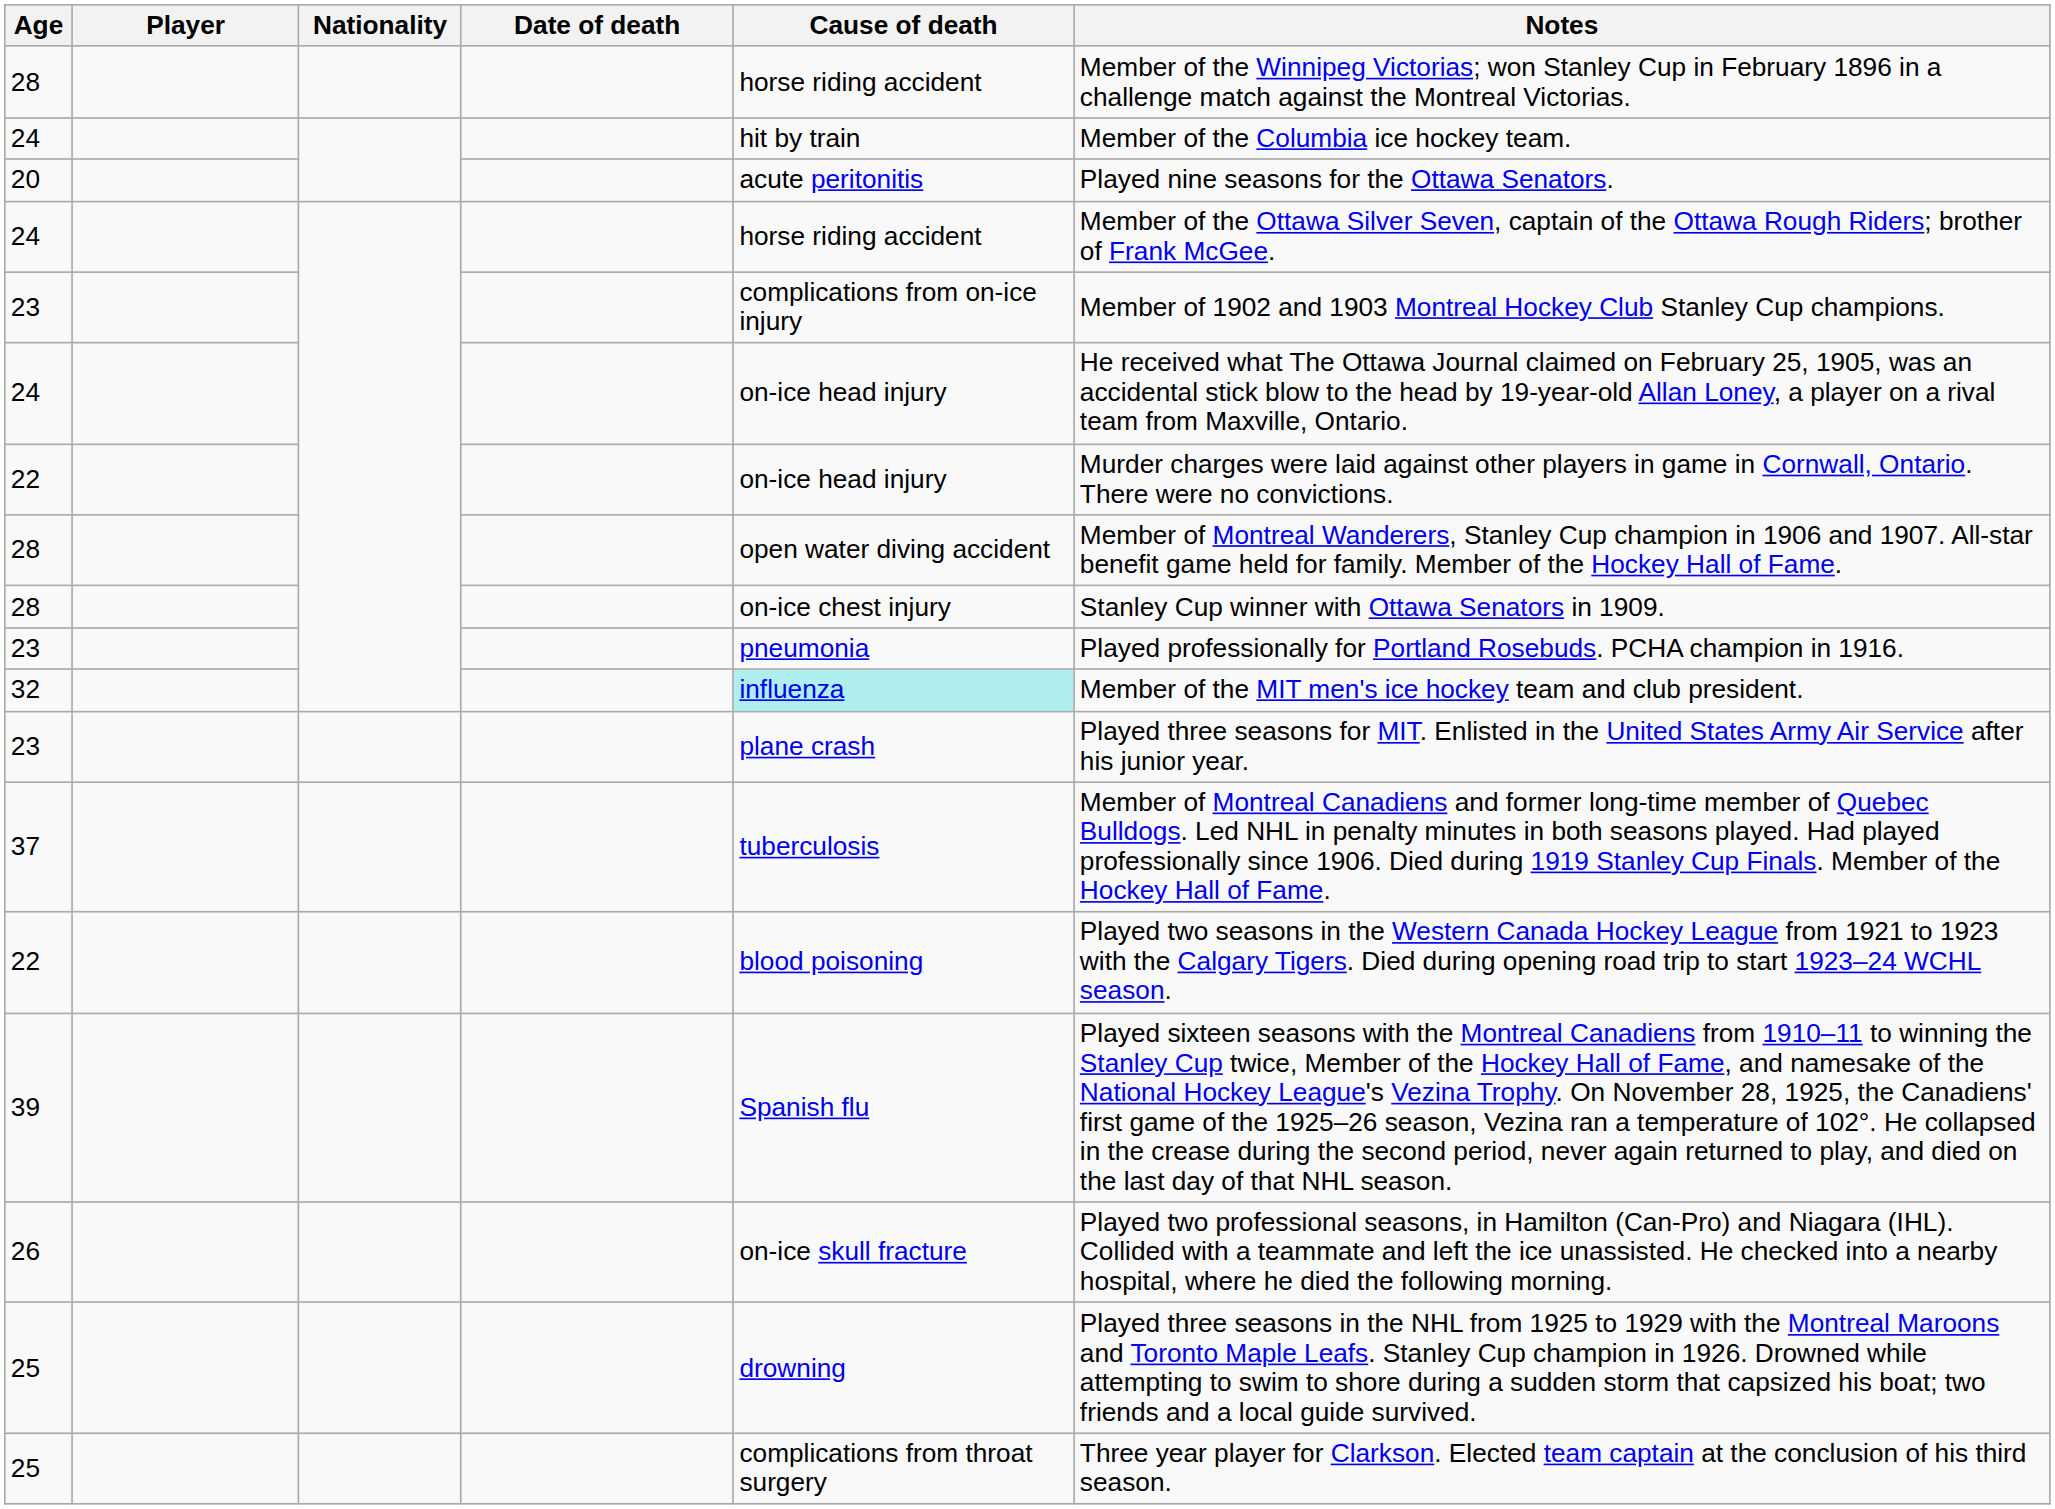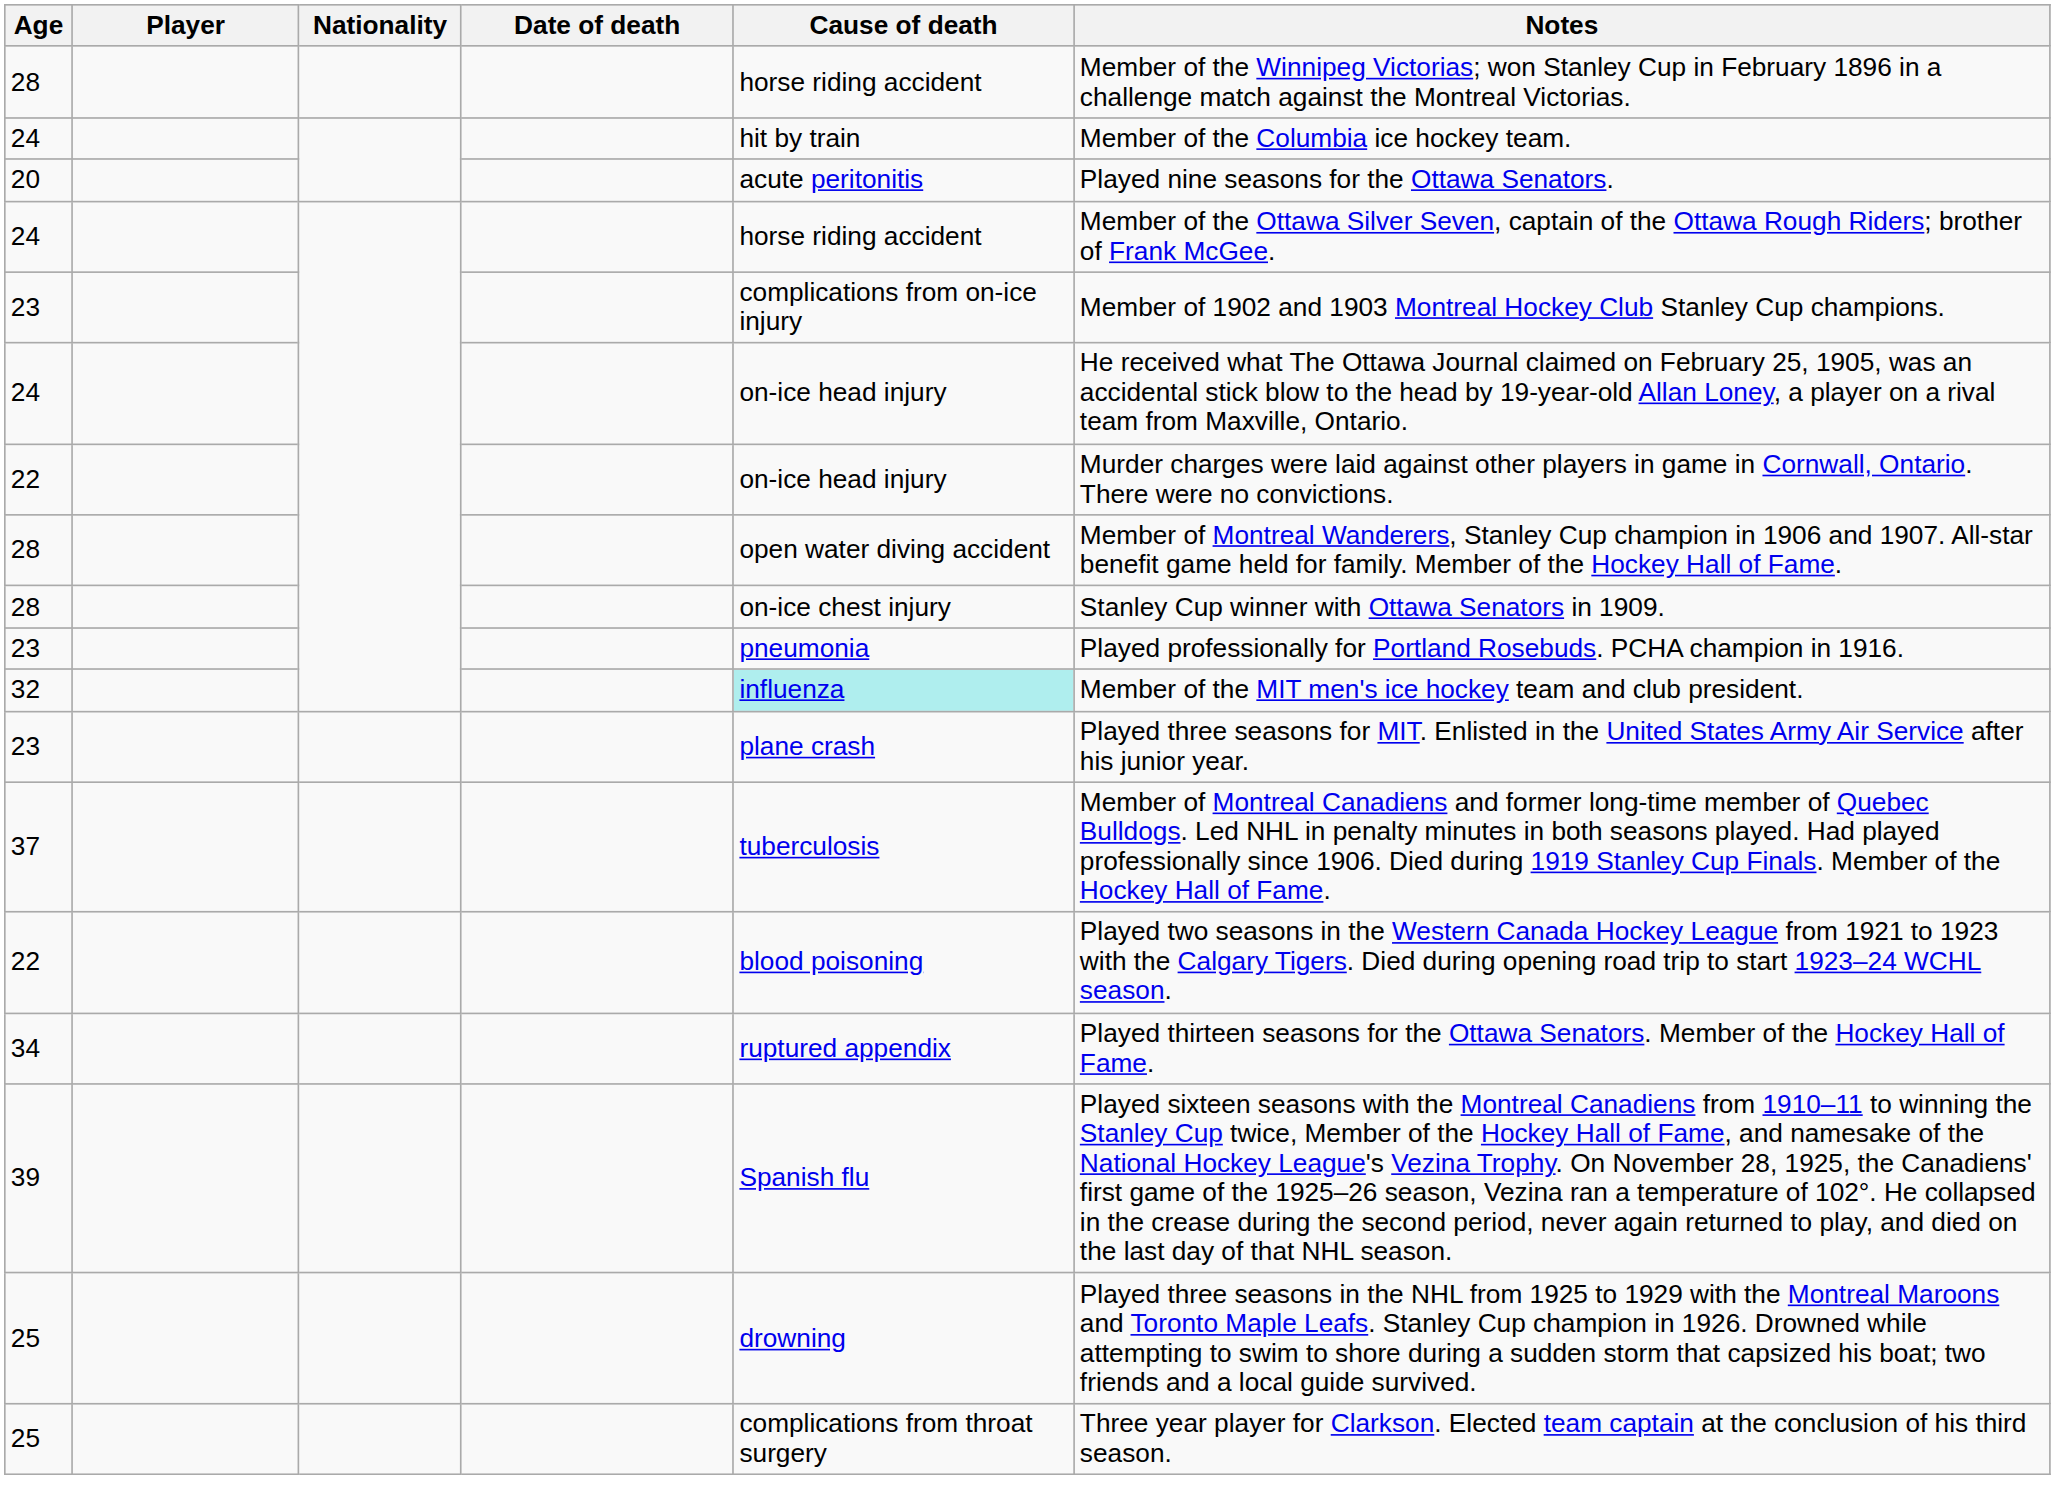+ row: 34 | ruptured appendix | Played thirteen seasons for the Ottawa Senators. Member of the Hockey Hall of Fame.
- row: 26 | on-ice skull fracture | Played two professional seasons, in Hamilton (Can-Pro) and Niagara (IHL). Collided with a teammate and left the ice unassisted. He checked into a nearby hospital, where he died the following morning.
